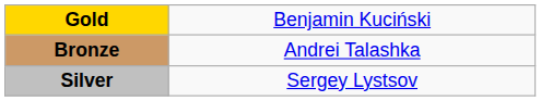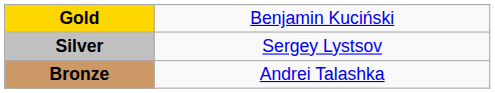rows swapped: Silver <-> Bronze
